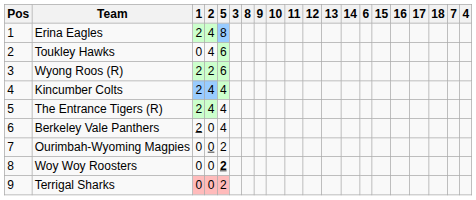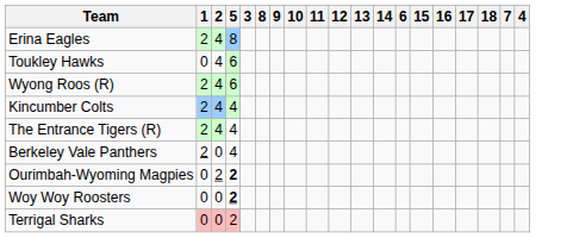- column: Pos | 1 | 2 | 3 | 4 | 5 | 6 | 7 | 8 | 9
Wyong Roos (R) | 2: 2 -> 4
Ourimbah-Wyoming Magpies | 2: 0 -> 2
Ourimbah-Wyoming Magpies | 5: normal -> bold
